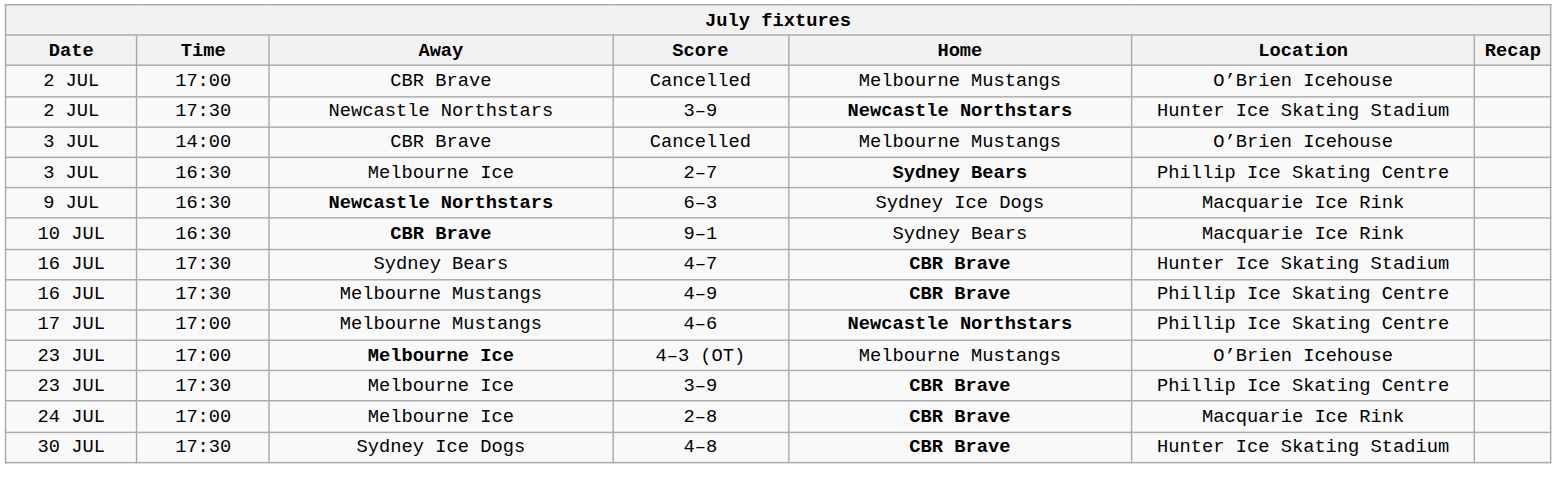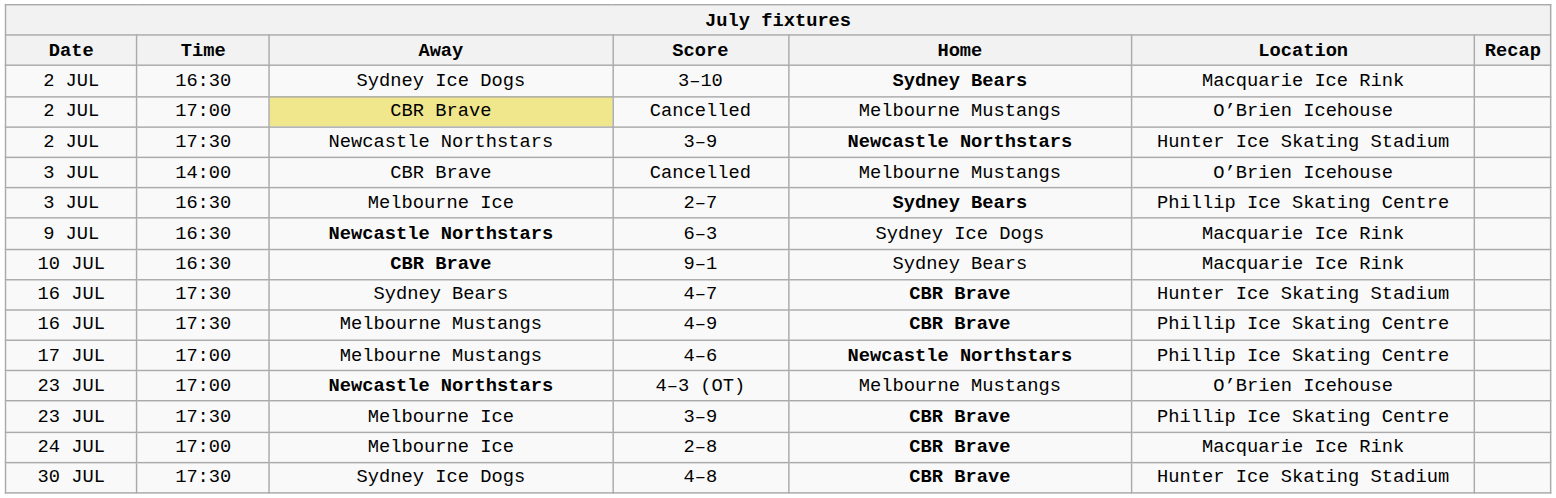+ row: 2 JUL | 16:30 | Sydney Ice Dogs | 3–10 | Sydney Bears | Macquarie Ice Rink
2 JUL / Cancelled | Away: no background -> khaki background
4–3 (OT) | Away: Melbourne Ice -> Newcastle Northstars
